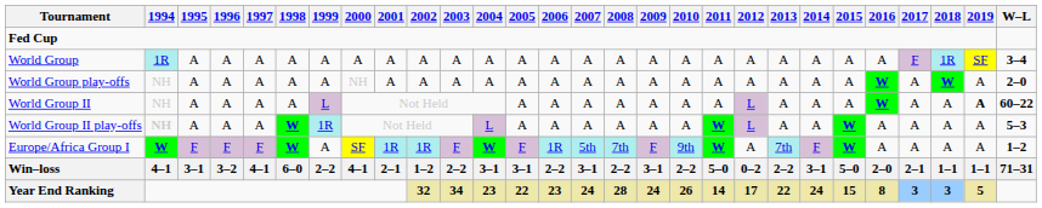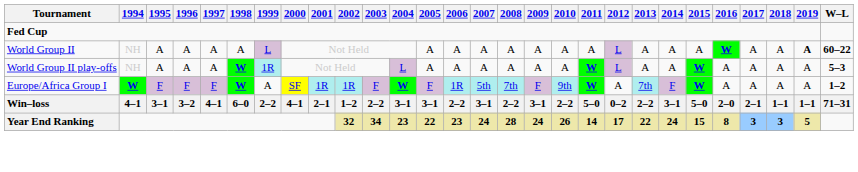- row: World Group | 1R | A | A | A | A | A | A | A | A | A | A | A | A | A | A | A | A | A | A | A | A | A | A | F | 1R | SF | 3–4
- row: World Group play-offs | NH | A | A | A | A | A | NH | A | A | A | A | A | A | A | A | A | A | A | A | A | A | A | W | A | W | A | 2–0
World Group II play-offs | 1994: bold -> normal
